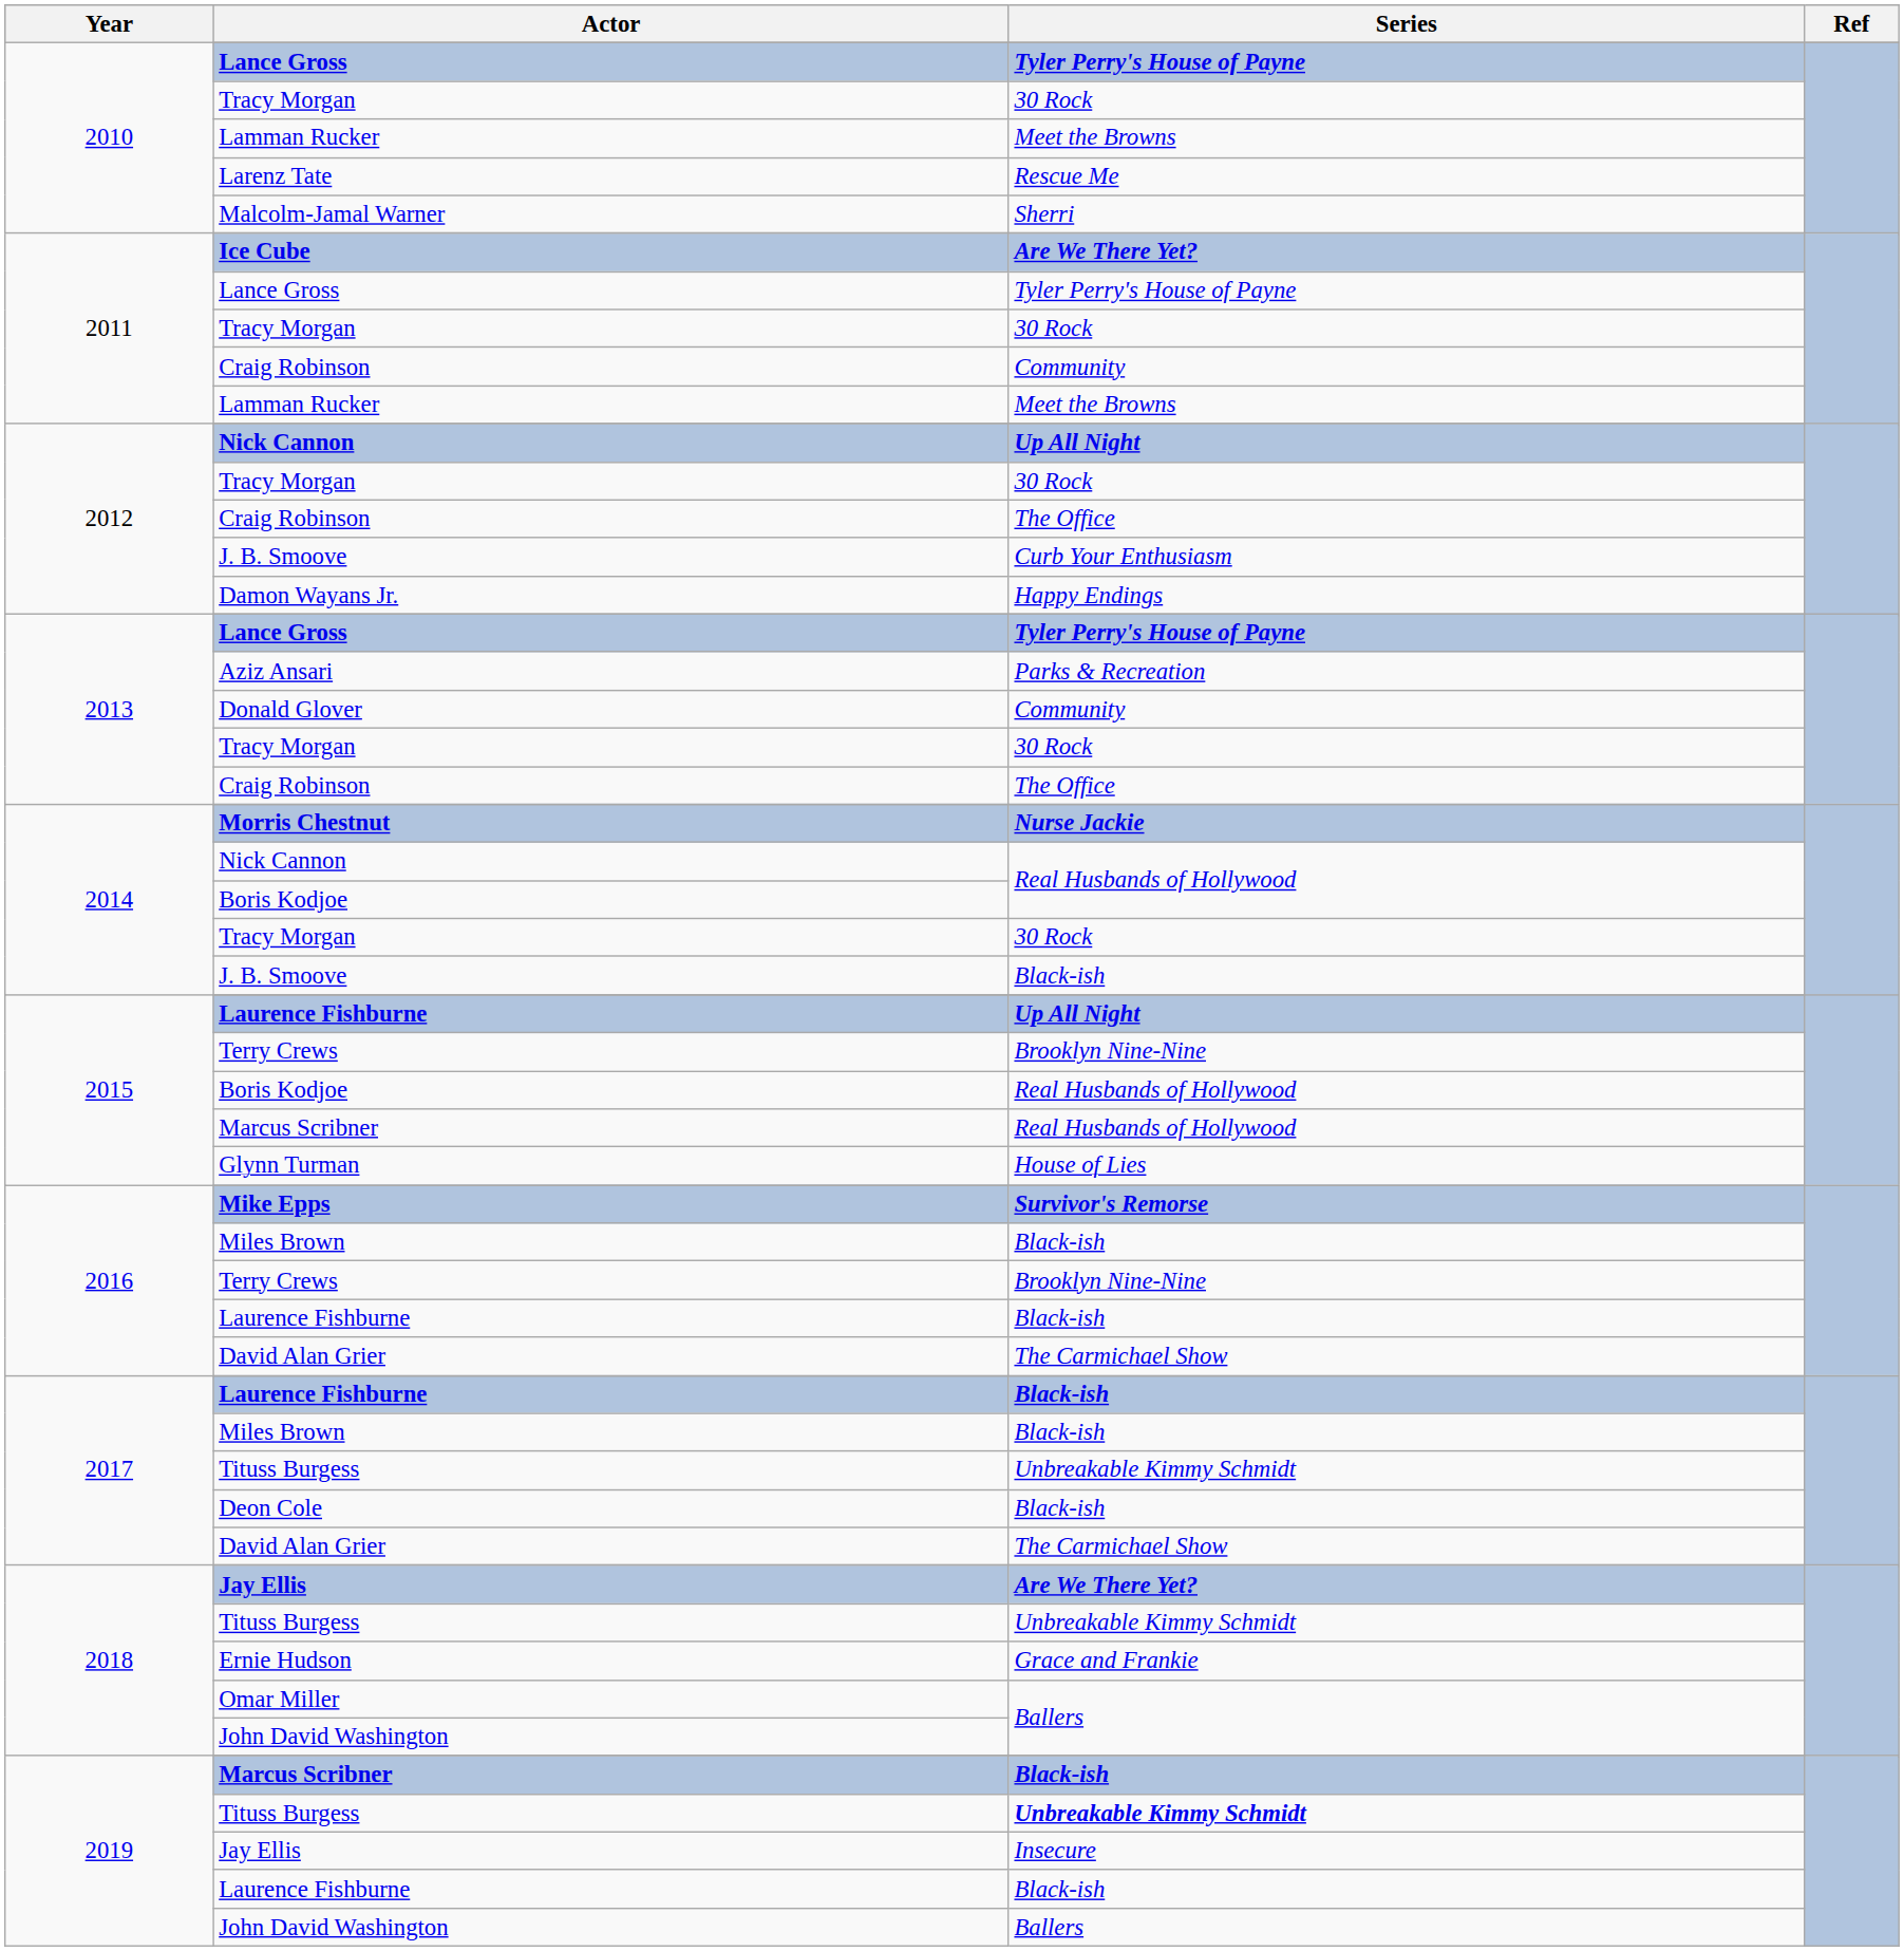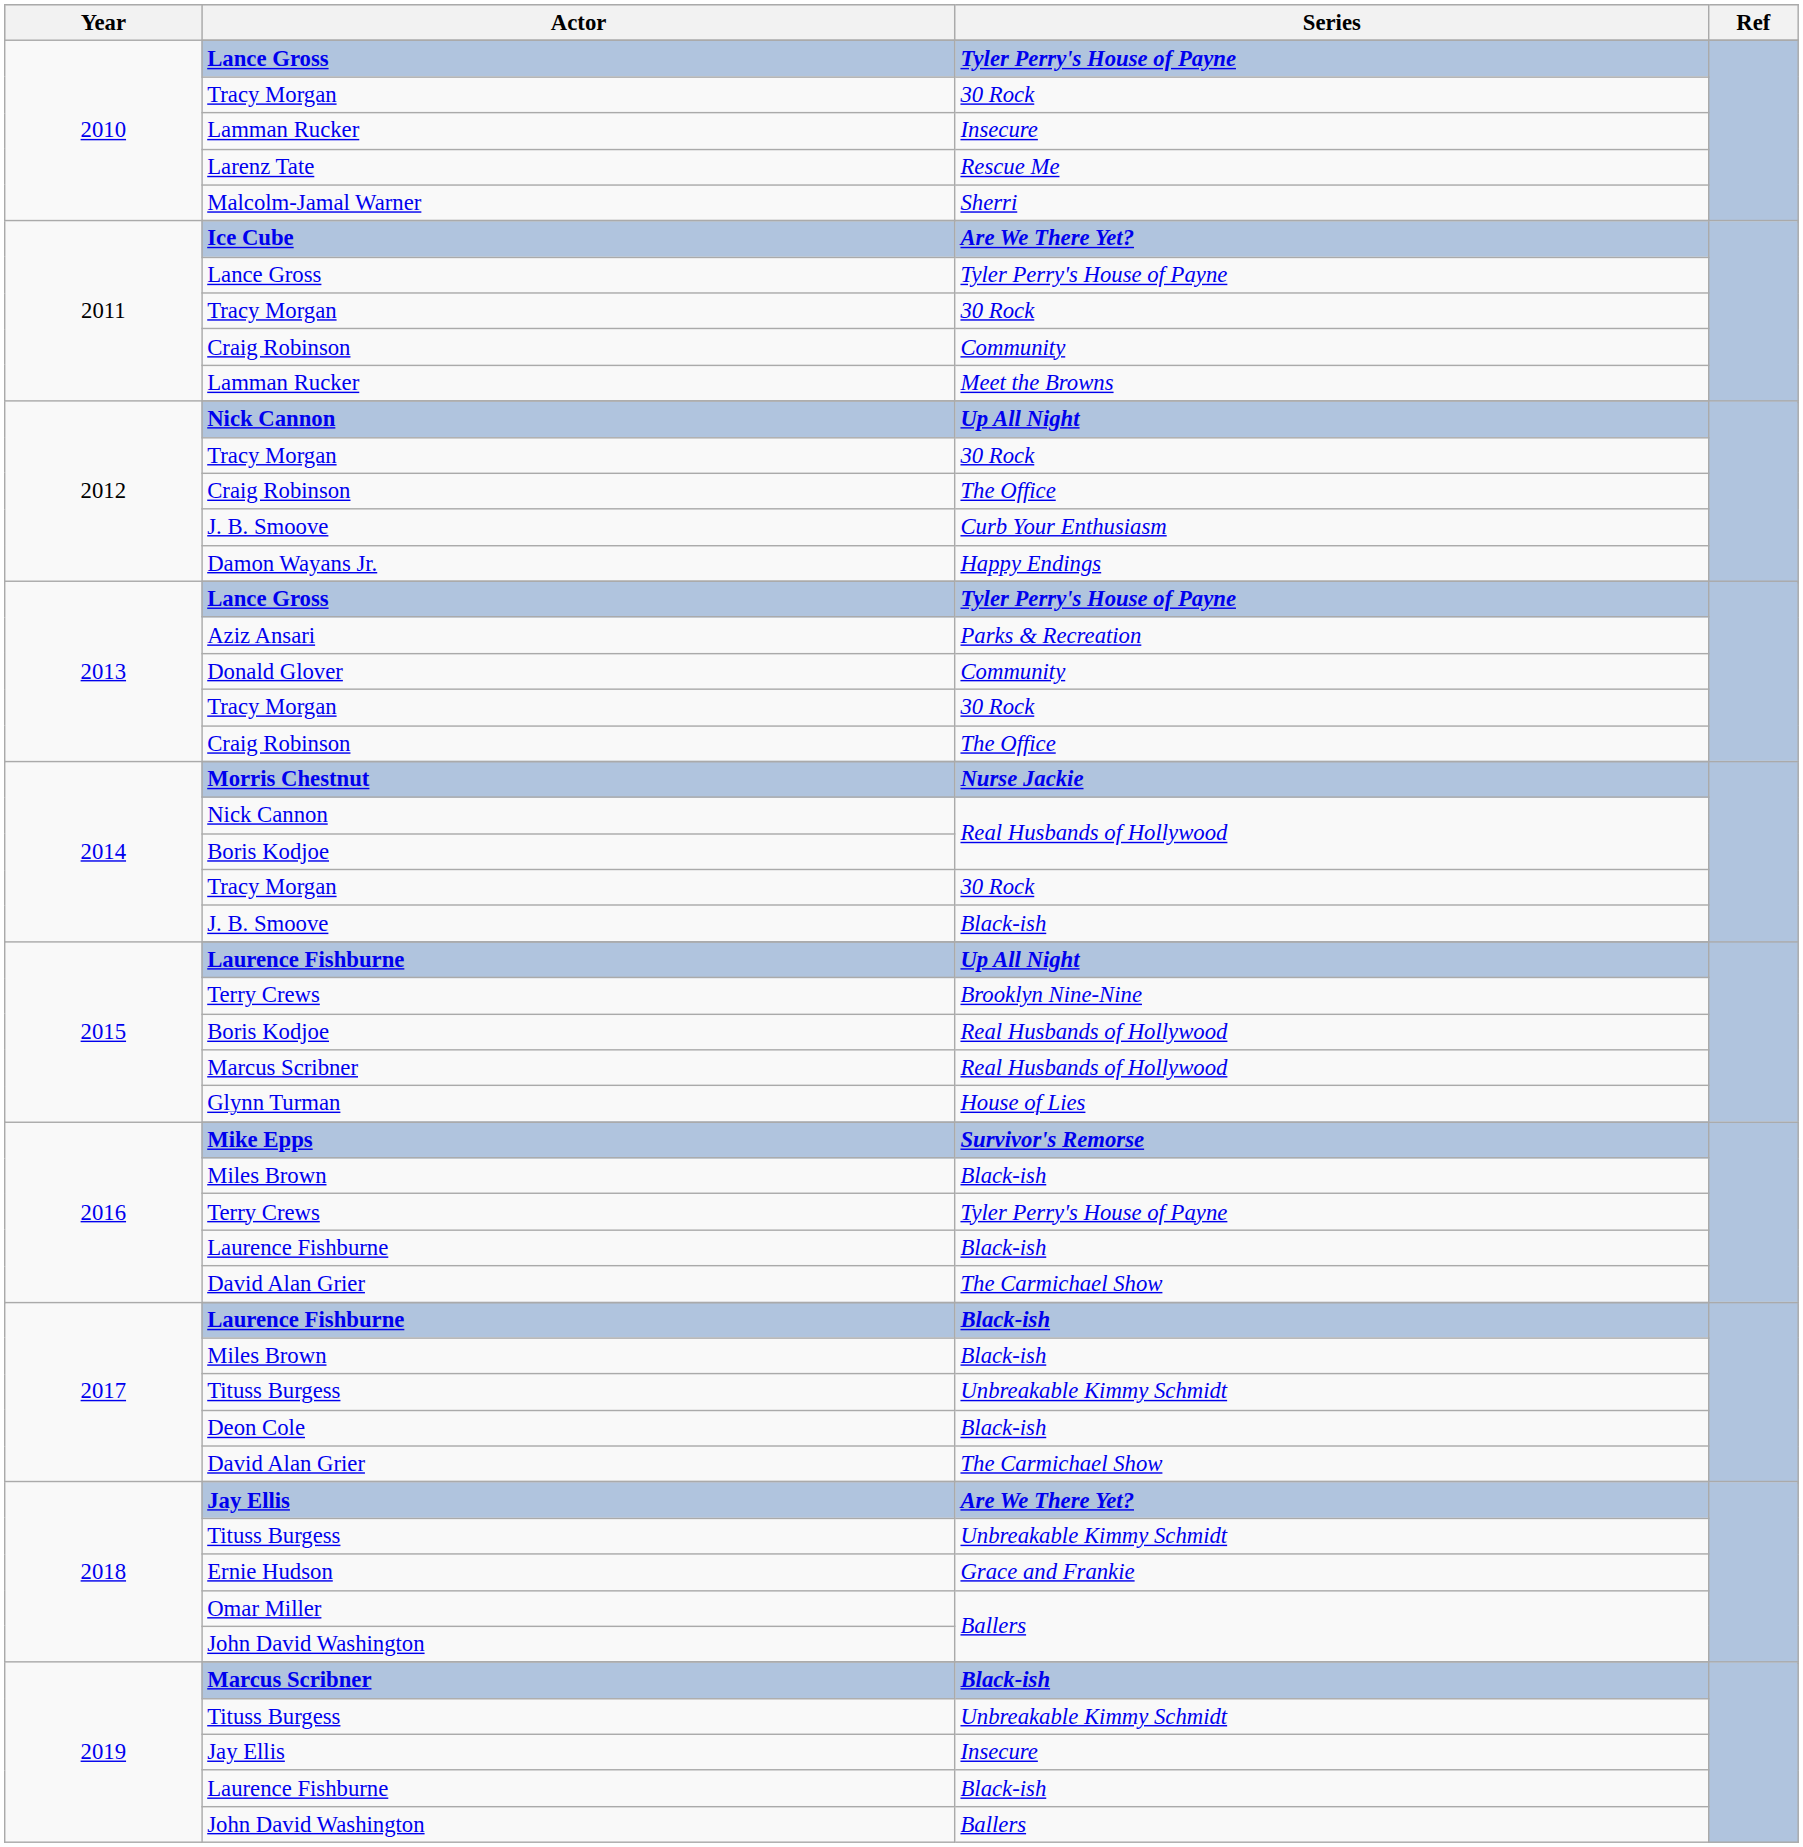2010 / Lamman Rucker | Series: Meet the Browns -> Insecure
2016 / Terry Crews | Series: Brooklyn Nine-Nine -> Tyler Perry's House of Payne
2019 / Tituss Burgess | Series: bold -> normal
